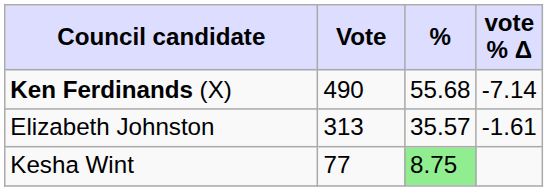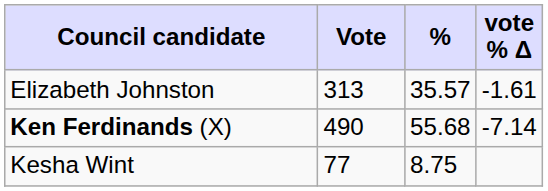rows swapped: Ken Ferdinands (X) <-> Elizabeth Johnston
Kesha Wint | %: lightgreen background -> no background
